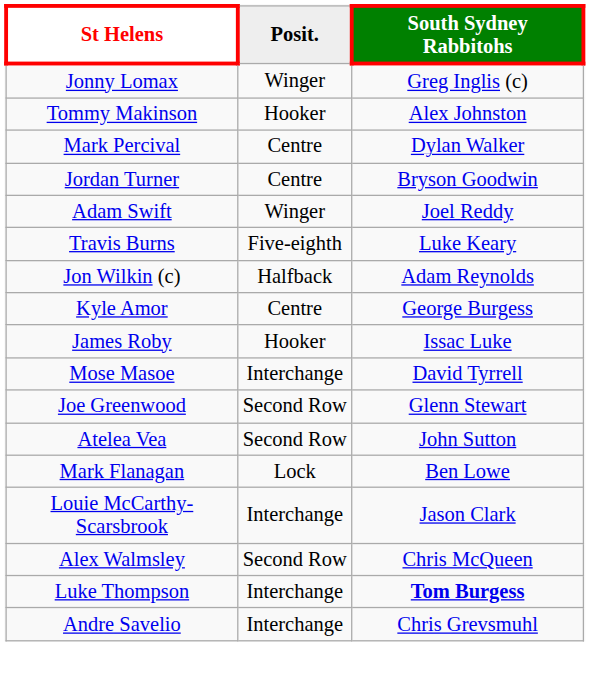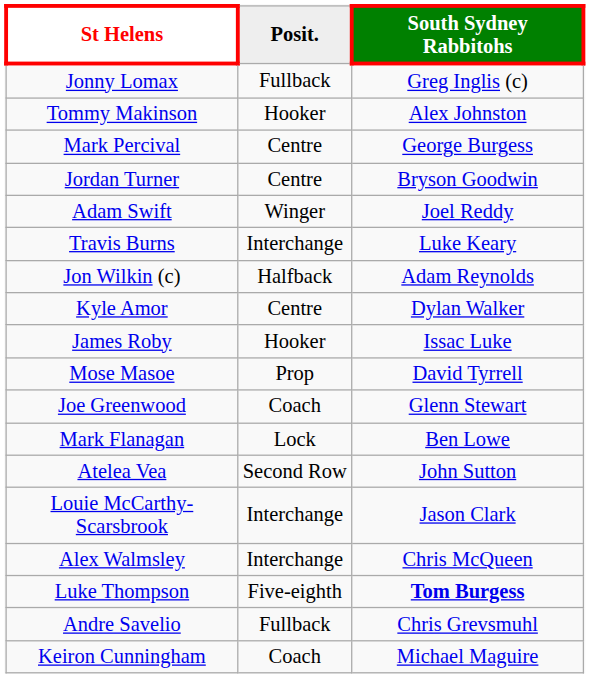Jonny Lomax | Posit.: Winger -> Fullback
Mark Percival | South Sydney Rabbitohs: Dylan Walker -> George Burgess
Travis Burns | Posit.: Five-eighth -> Interchange
Kyle Amor | South Sydney Rabbitohs: George Burgess -> Dylan Walker
Mose Masoe | Posit.: Interchange -> Prop
Joe Greenwood | Posit.: Second Row -> Coach
rows swapped: Atelea Vea <-> Mark Flanagan
Alex Walmsley | Posit.: Second Row -> Interchange
Luke Thompson | Posit.: Interchange -> Five-eighth
Andre Savelio | Posit.: Interchange -> Fullback
+ row: Keiron Cunningham | Coach | Michael Maguire
